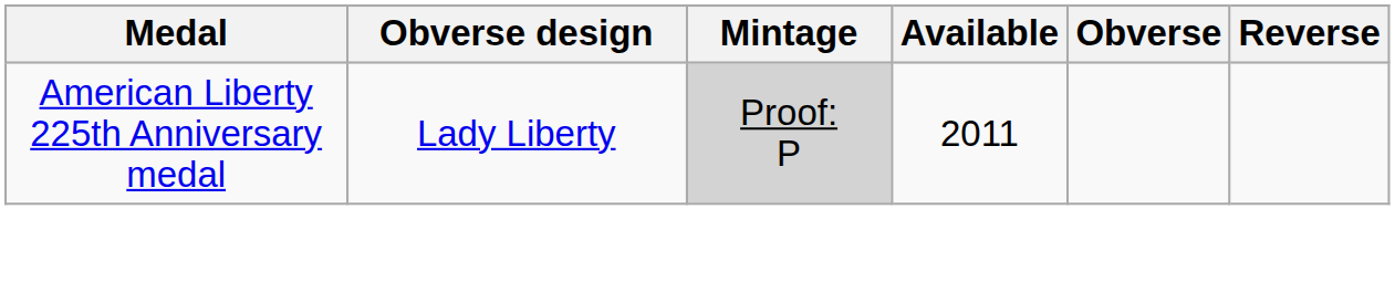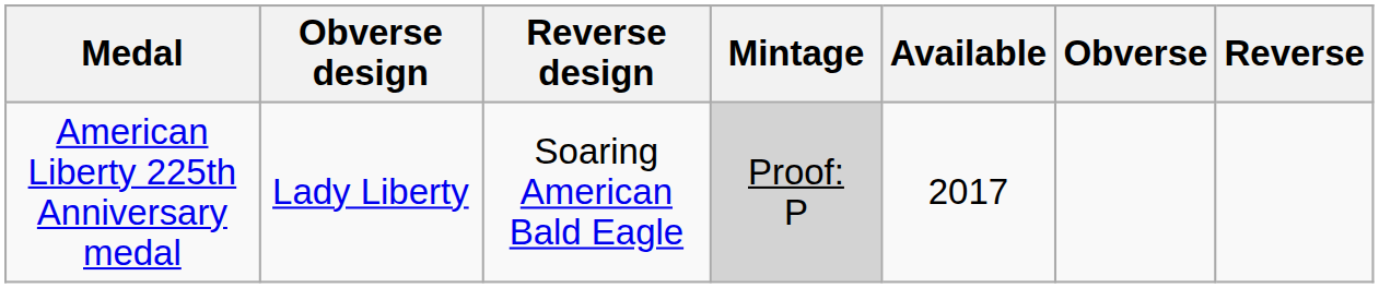+ column: Reverse design | Soaring American Bald Eagle
American Liberty 225th Anniversary medal | Available: 2011 -> 2017
